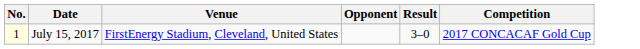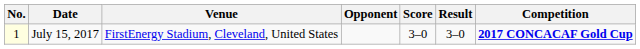+ column: Score | 3–0
July 15, 2017 | Competition: normal -> bold
